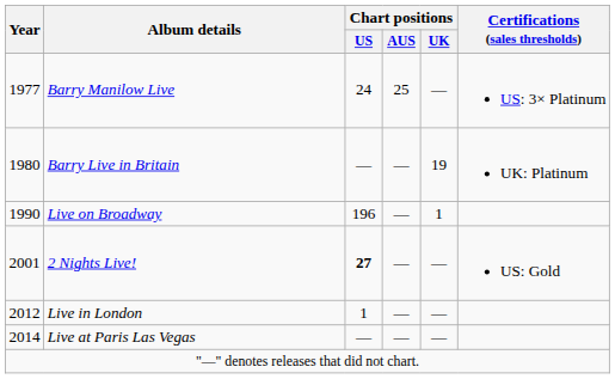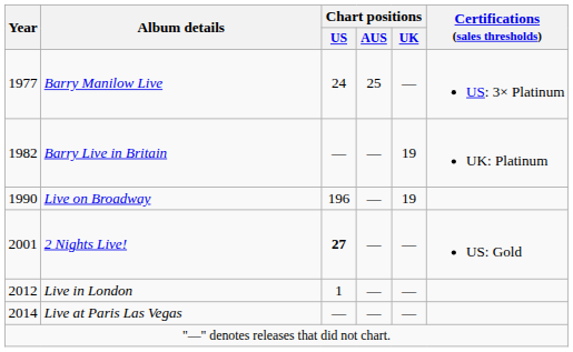Barry Live in Britain | Year: 1980 -> 1982
Live on Broadway | Chart positions / UK: 1 -> 19
